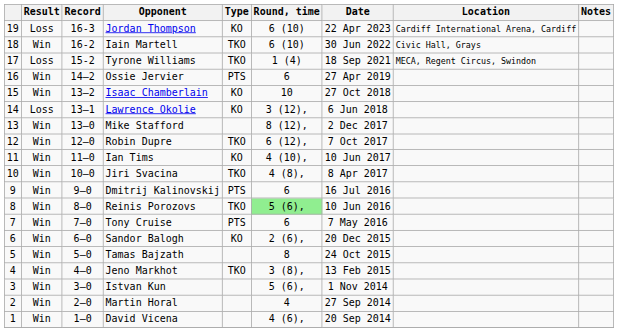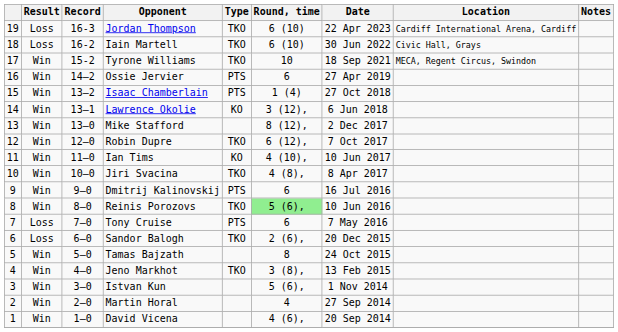Jordan Thompson | Type: KO -> TKO
Iain Martell | Result: Win -> Loss
Tyrone Williams | Result: Loss -> Win
Tyrone Williams | Round, time: 1 (4) -> 10
Isaac Chamberlain | Type: KO -> PTS
Isaac Chamberlain | Round, time: 10 -> 1 (4)
Lawrence Okolie | Result: Loss -> Win
Tony Cruise | Result: Win -> Loss
Sandor Balogh | Result: Win -> Loss
Sandor Balogh | Type: KO -> TKO
